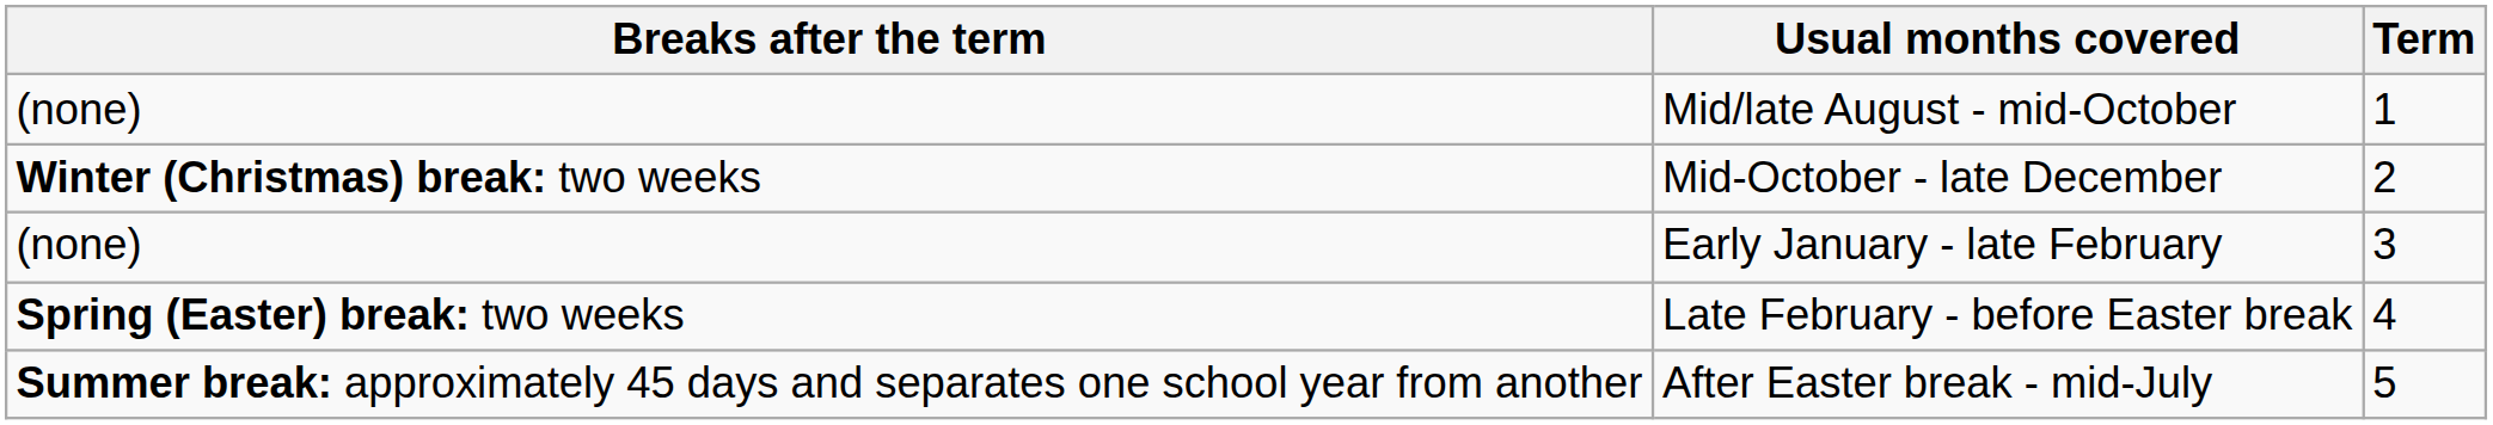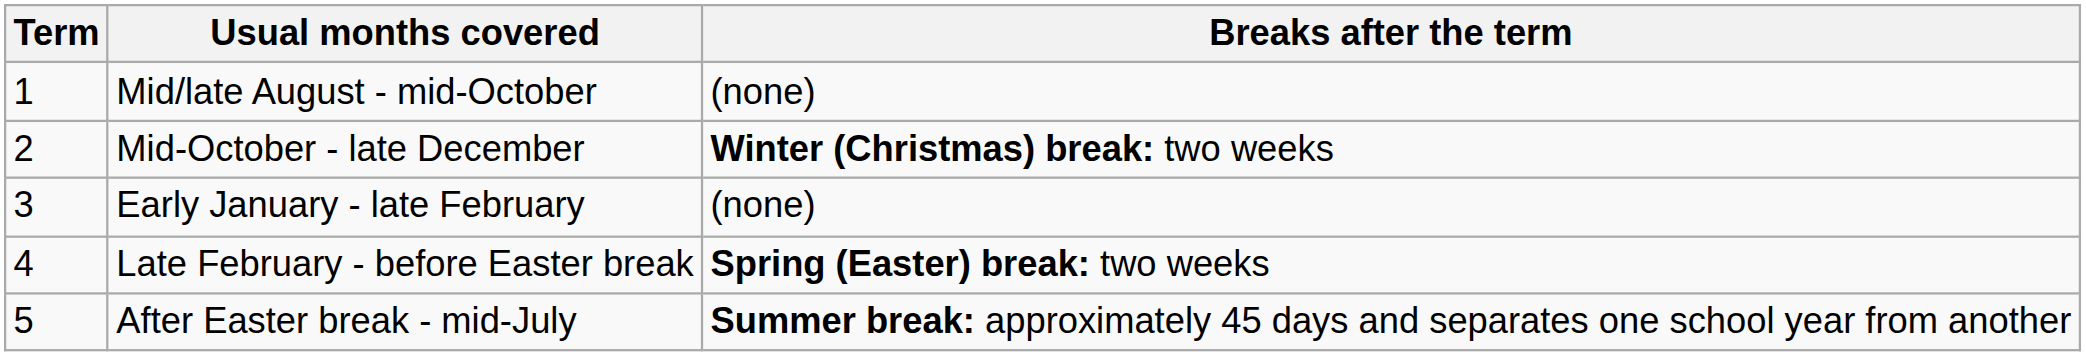columns swapped: Term <-> Breaks after the term
